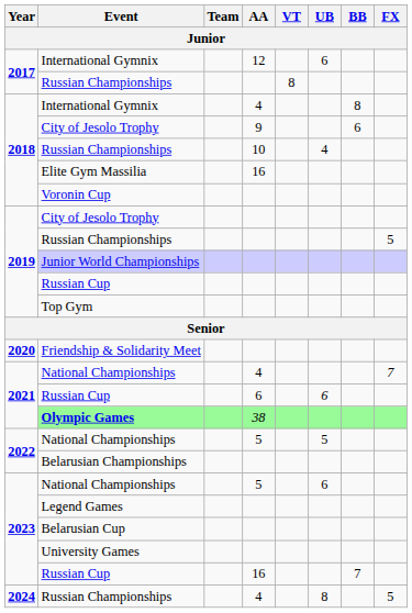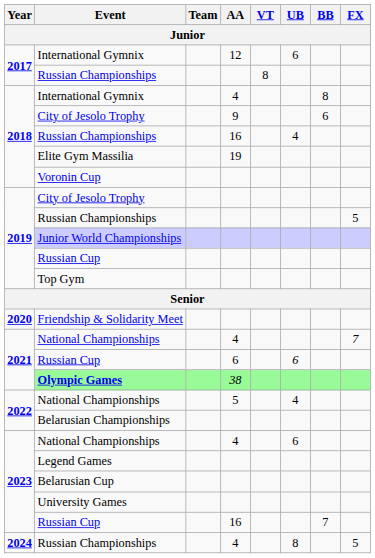2018 / Russian Championships | AA: 10 -> 16
Elite Gym Massilia | AA: 16 -> 19
2022 / National Championships | UB: 5 -> 4
2023 / National Championships | AA: 5 -> 4
